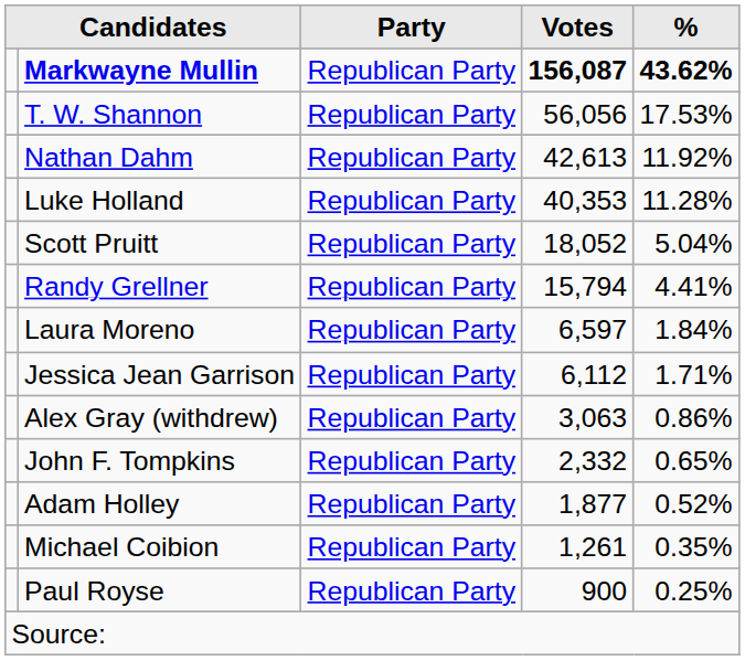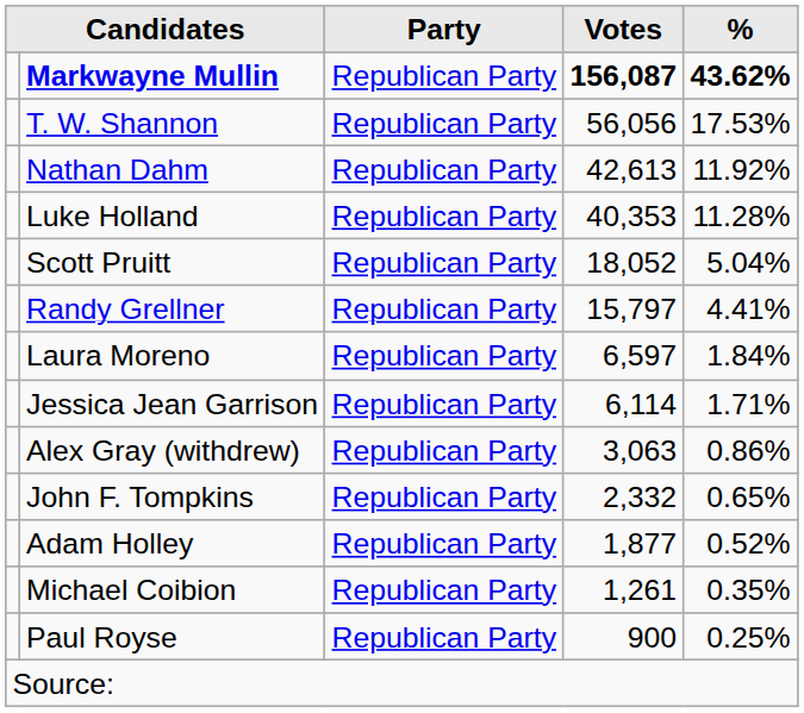Randy Grellner | Votes: 15,794 -> 15,797
Jessica Jean Garrison | Votes: 6,112 -> 6,114
